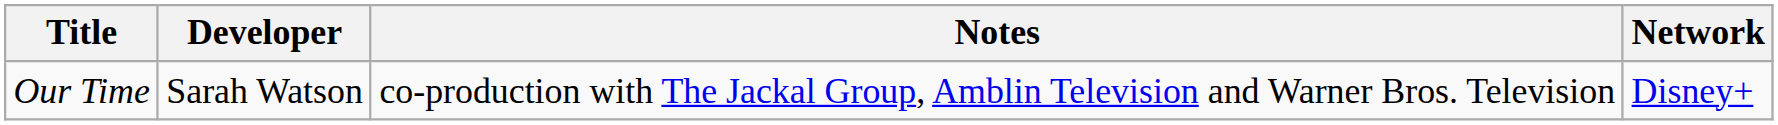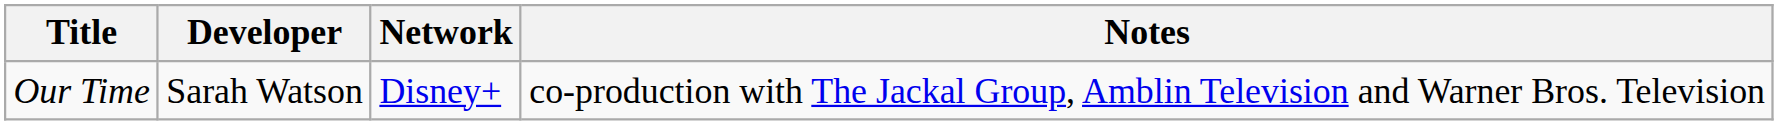columns swapped: Network <-> Notes
